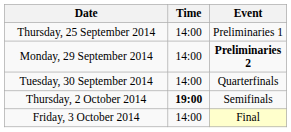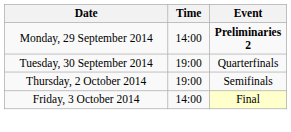- row: Thursday, 25 September 2014 | 14:00 | Preliminaries 1
Tuesday, 30 September 2014 | Time: 14:00 -> 19:00
Thursday, 2 October 2014 | Time: bold -> normal
